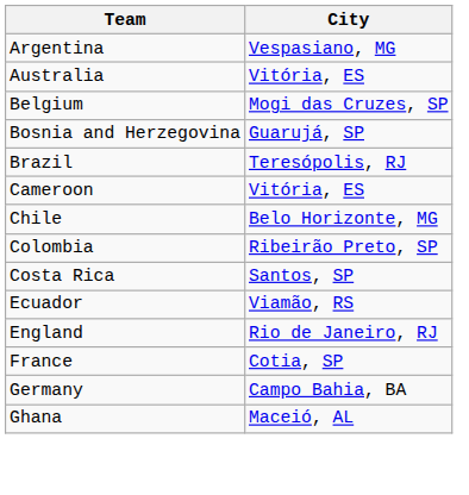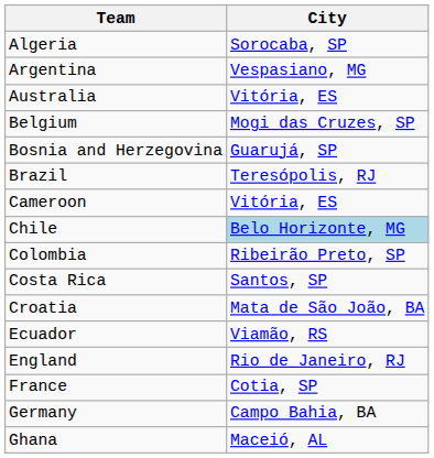+ row: Algeria | Sorocaba, SP
Chile | City: no background -> lightblue background
+ row: Croatia | Mata de São João, BA
